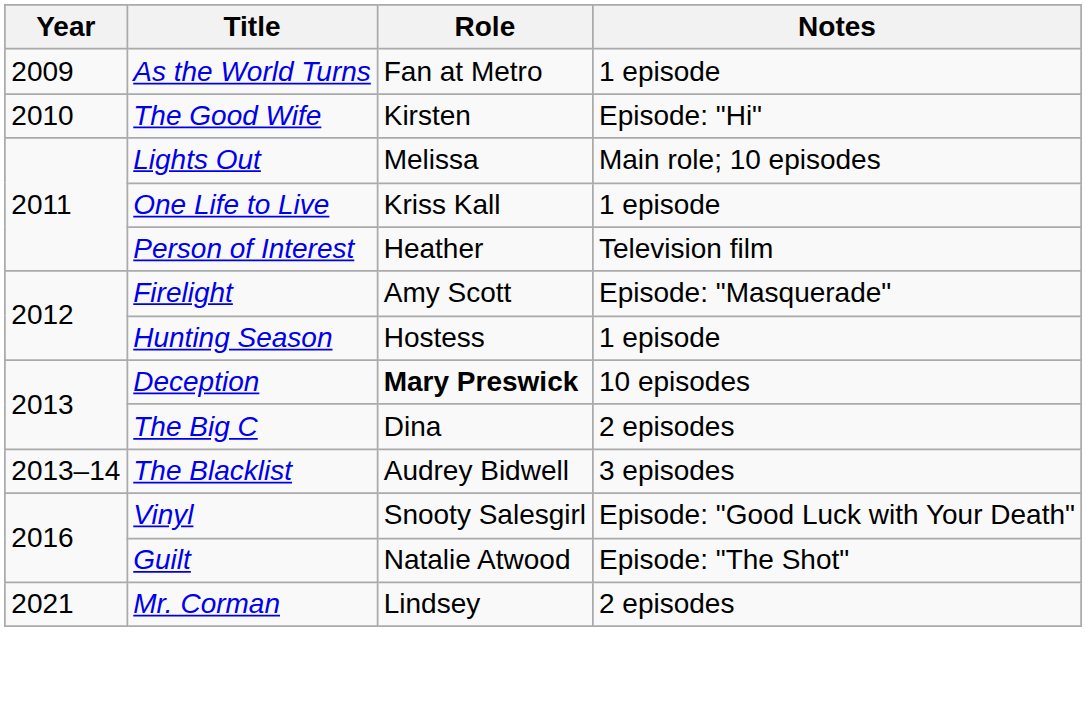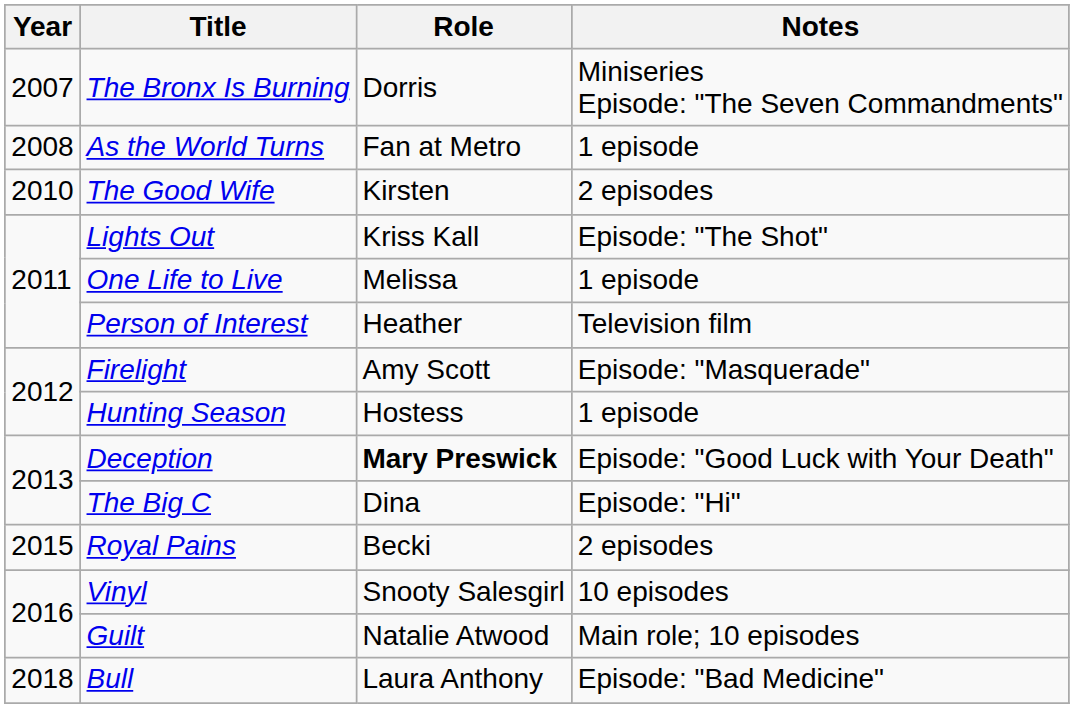+ row: 2007 | The Bronx Is Burning | Dorris | Miniseries Episode: "The Seven Commandments"
As the World Turns | Year: 2009 -> 2008
The Good Wife | Notes: Episode: "Hi" -> 2 episodes
Lights Out | Role: Melissa -> Kriss Kall
Lights Out | Notes: Main role; 10 episodes -> Episode: "The Shot"
One Life to Live | Role: Kriss Kall -> Melissa
Deception | Notes: 10 episodes -> Episode: "Good Luck with Your Death"
The Big C | Notes: 2 episodes -> Episode: "Hi"
- row: 2013–14 | The Blacklist | Audrey Bidwell | 3 episodes
+ row: 2015 | Royal Pains | Becki | 2 episodes
Vinyl | Notes: Episode: "Good Luck with Your Death" -> 10 episodes
Guilt | Notes: Episode: "The Shot" -> Main role; 10 episodes
+ row: 2018 | Bull | Laura Anthony | Episode: "Bad Medicine"
- row: 2021 | Mr. Corman | Lindsey | 2 episodes
